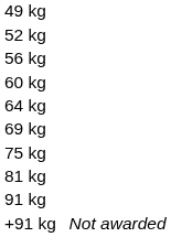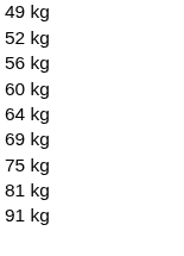- row: +91 kg | Not awarded
